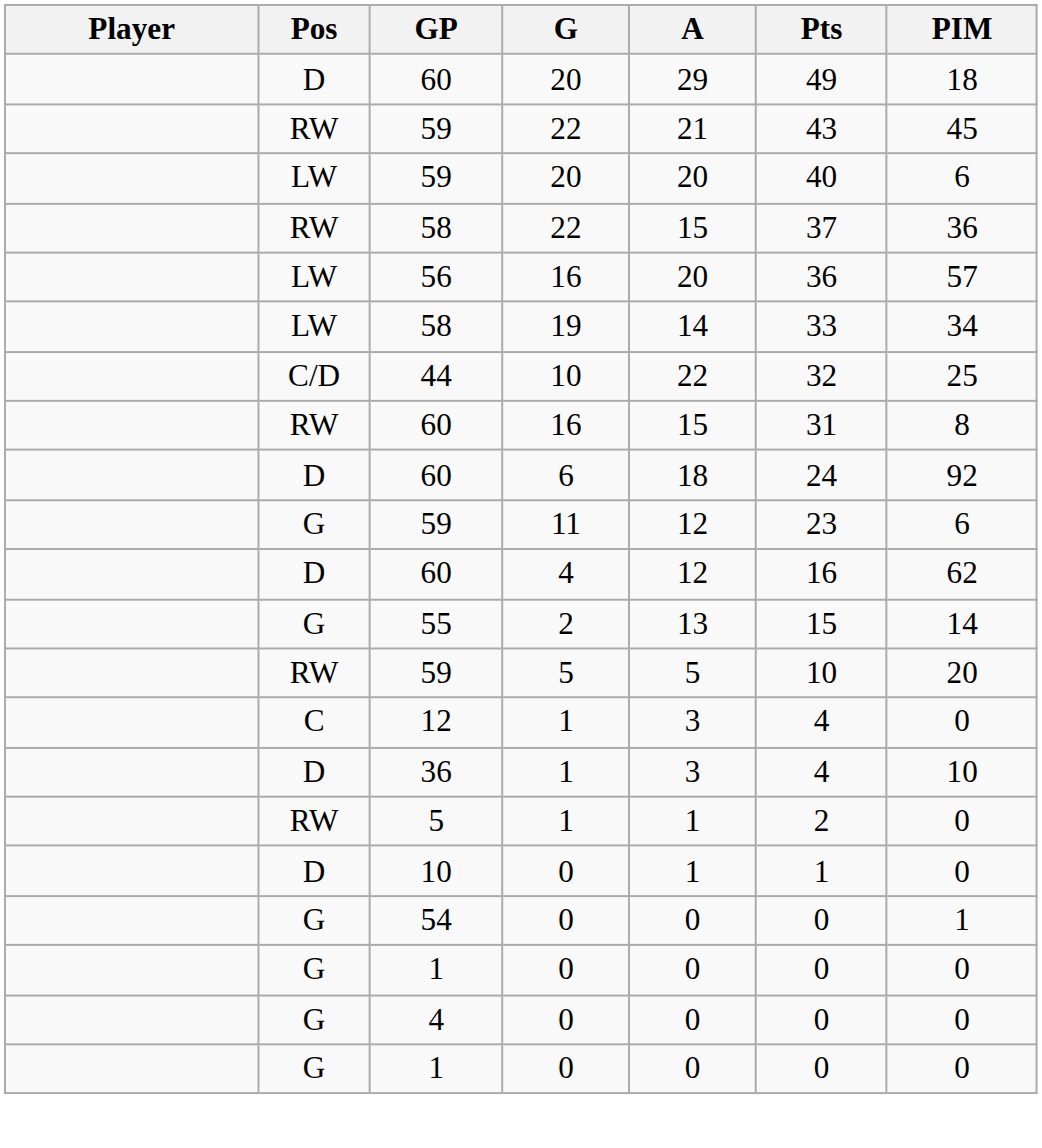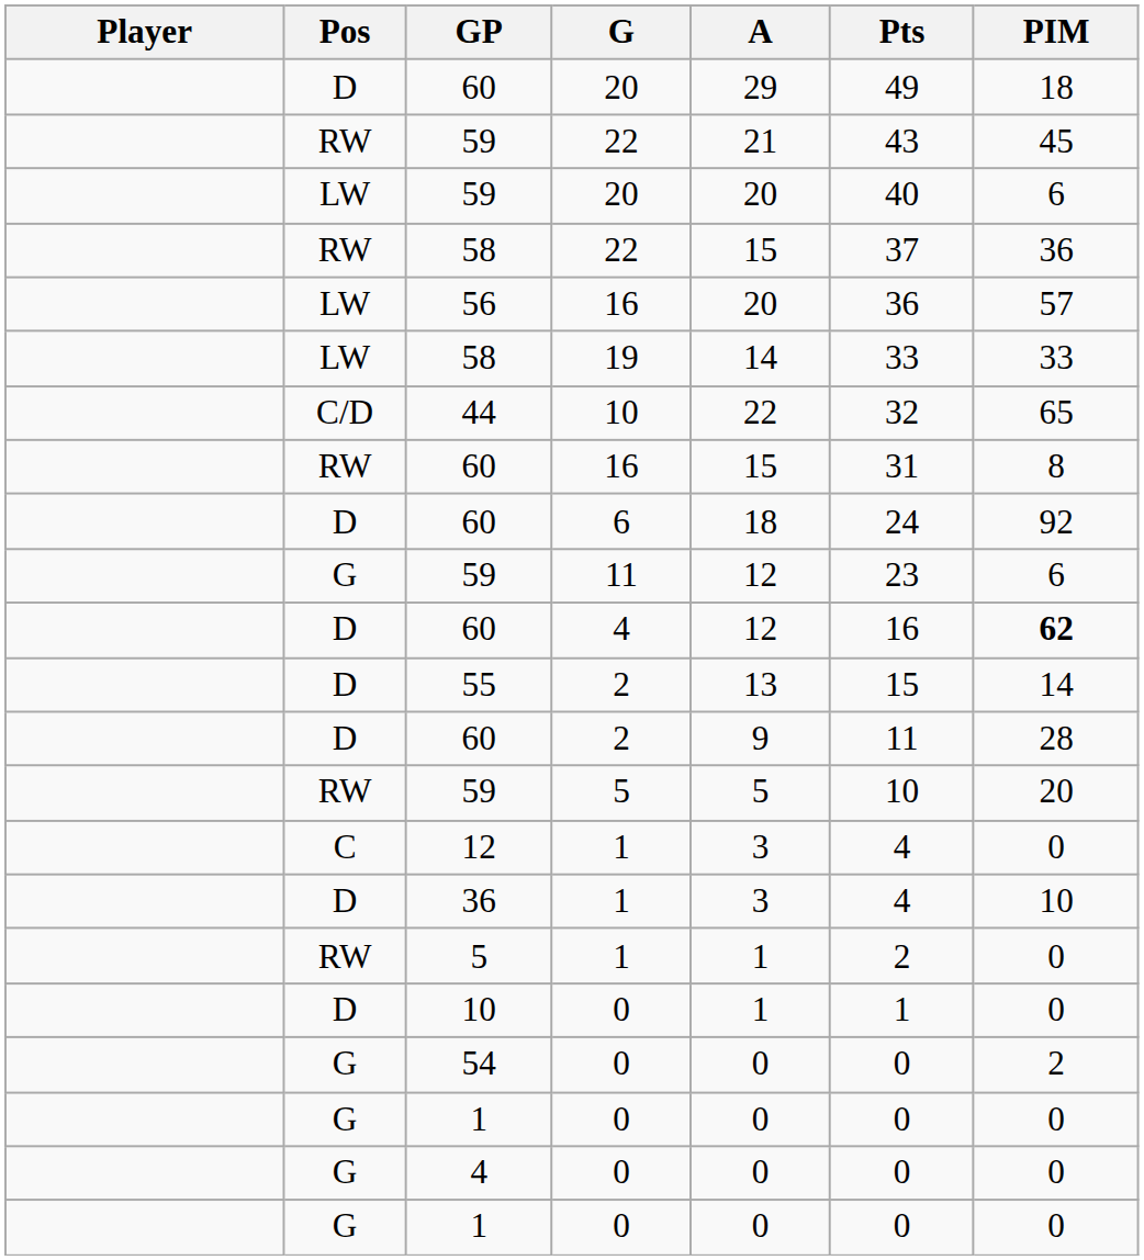58 / 19 | PIM: 34 -> 33
44 | PIM: 25 -> 65
60 / 4 | PIM: normal -> bold
55 | Pos: G -> D
+ row: D | 60 | 2 | 9 | 11 | 28
54 | PIM: 1 -> 2
